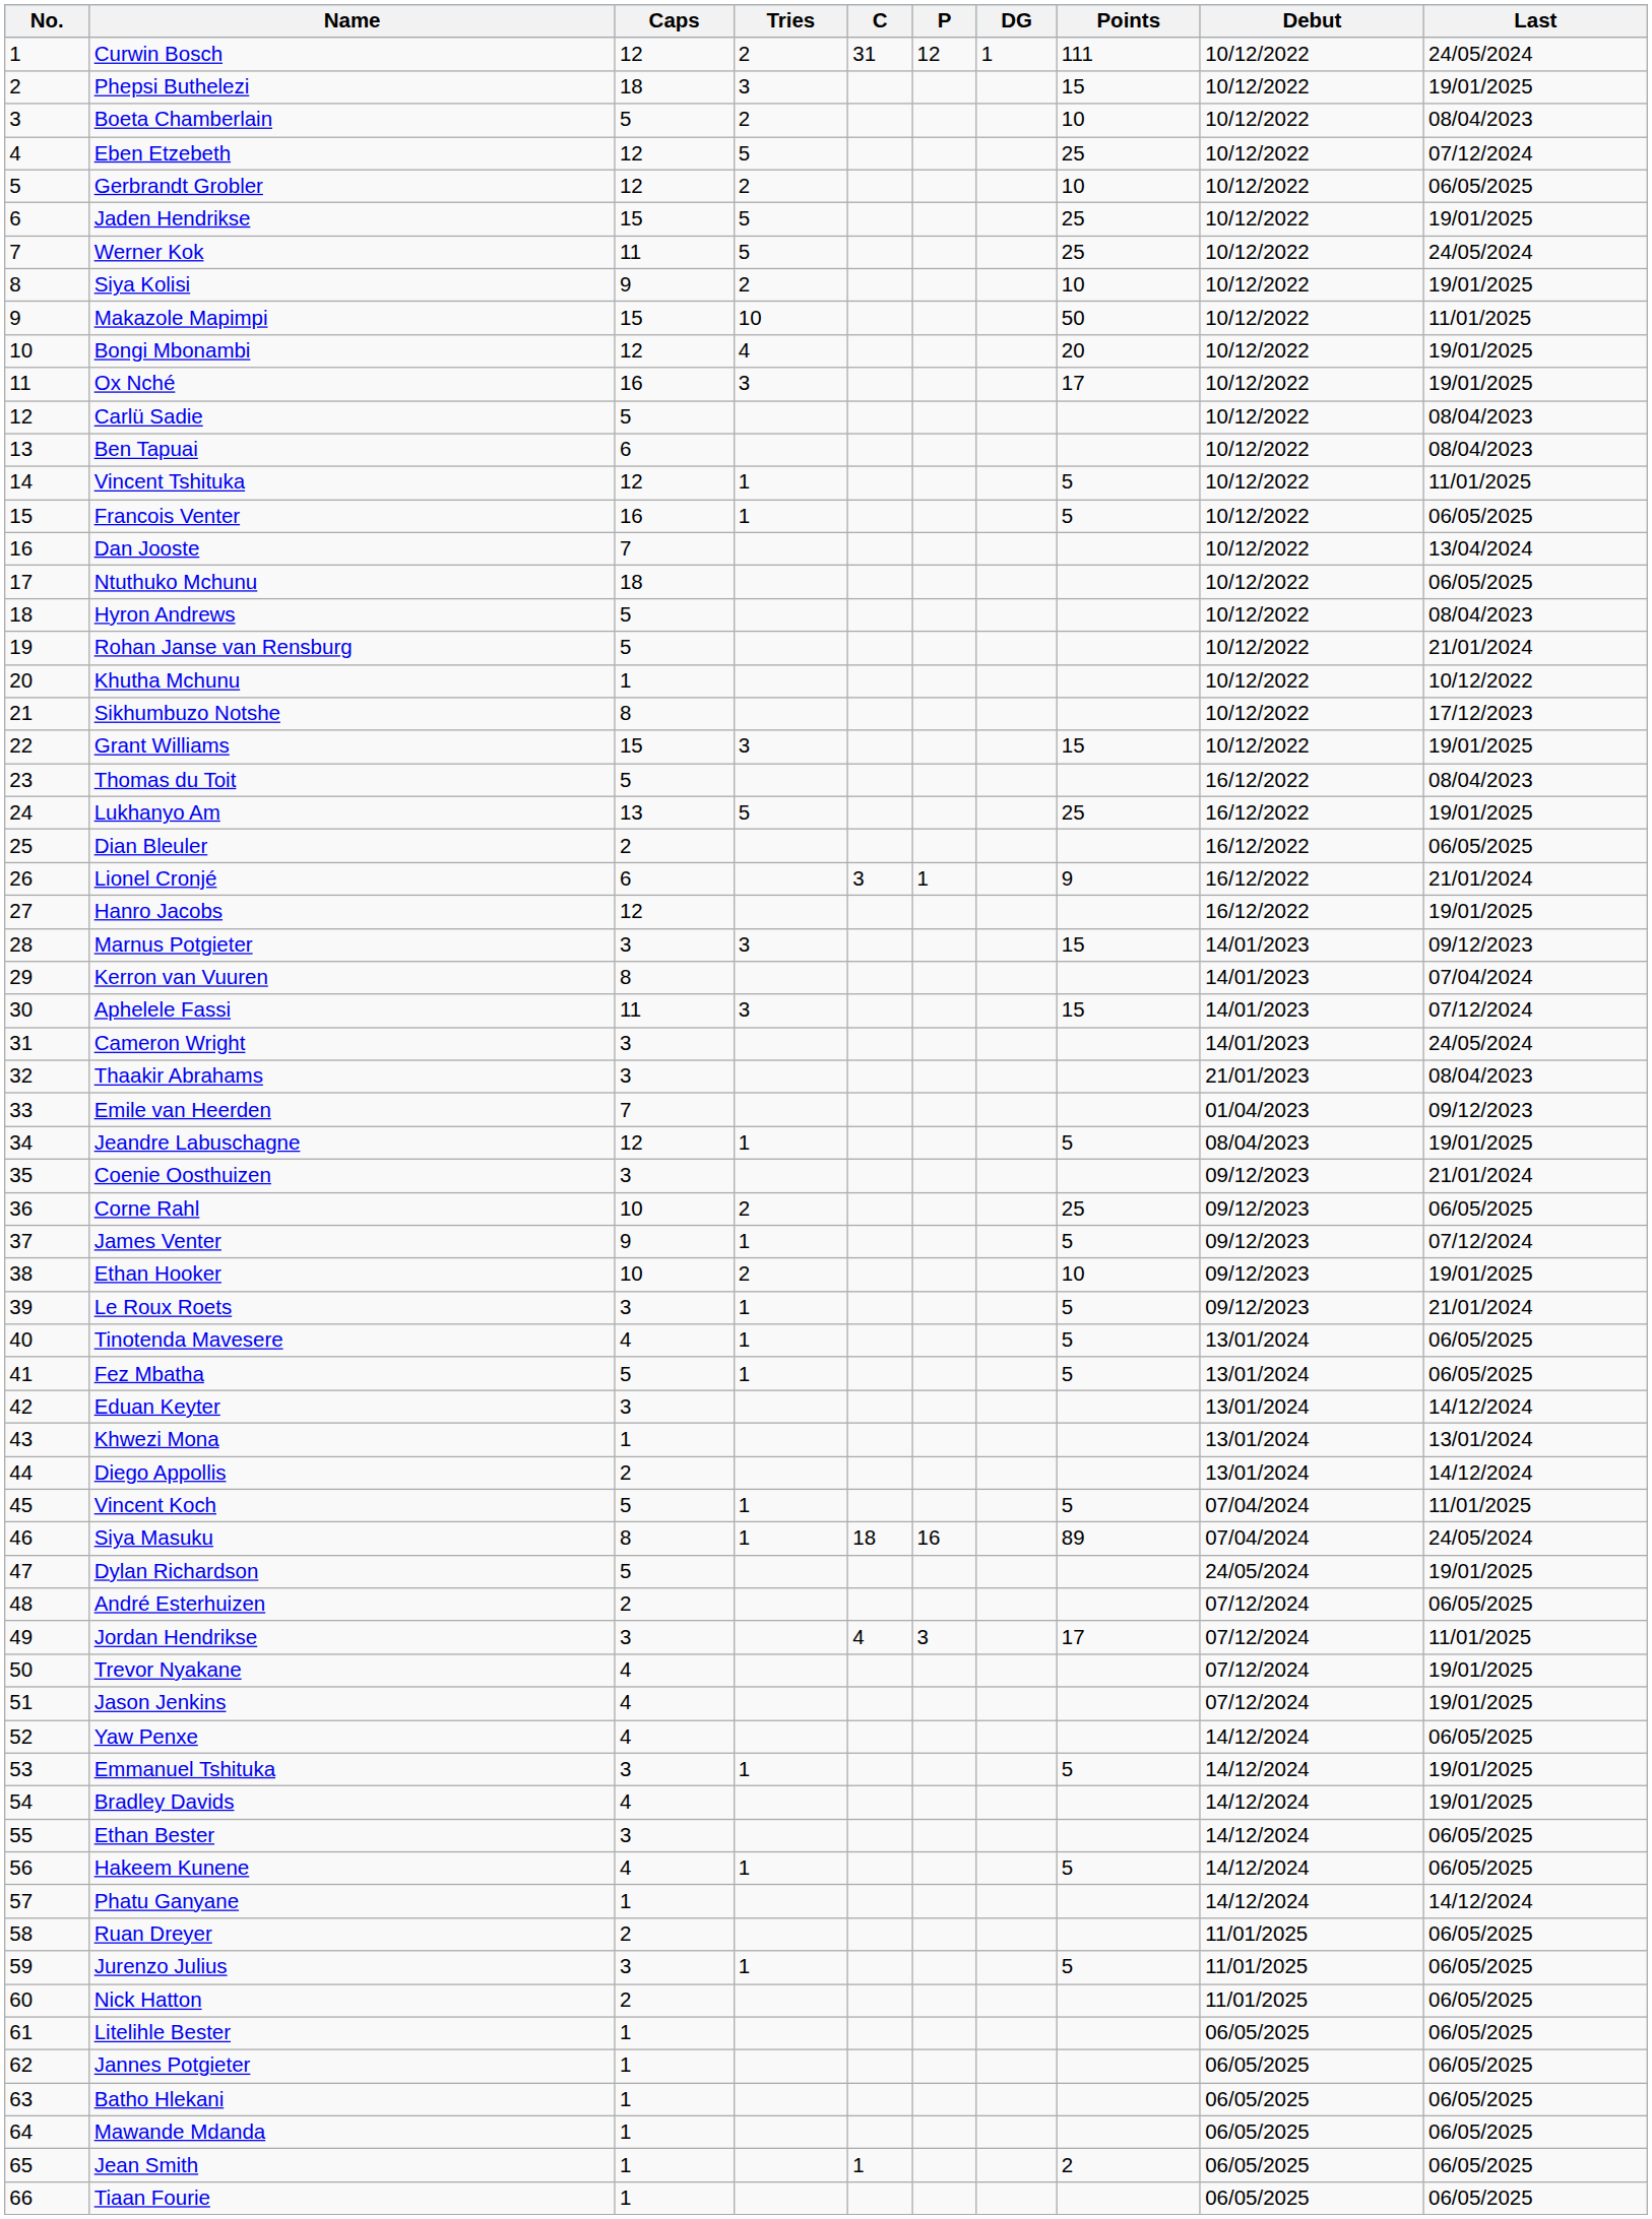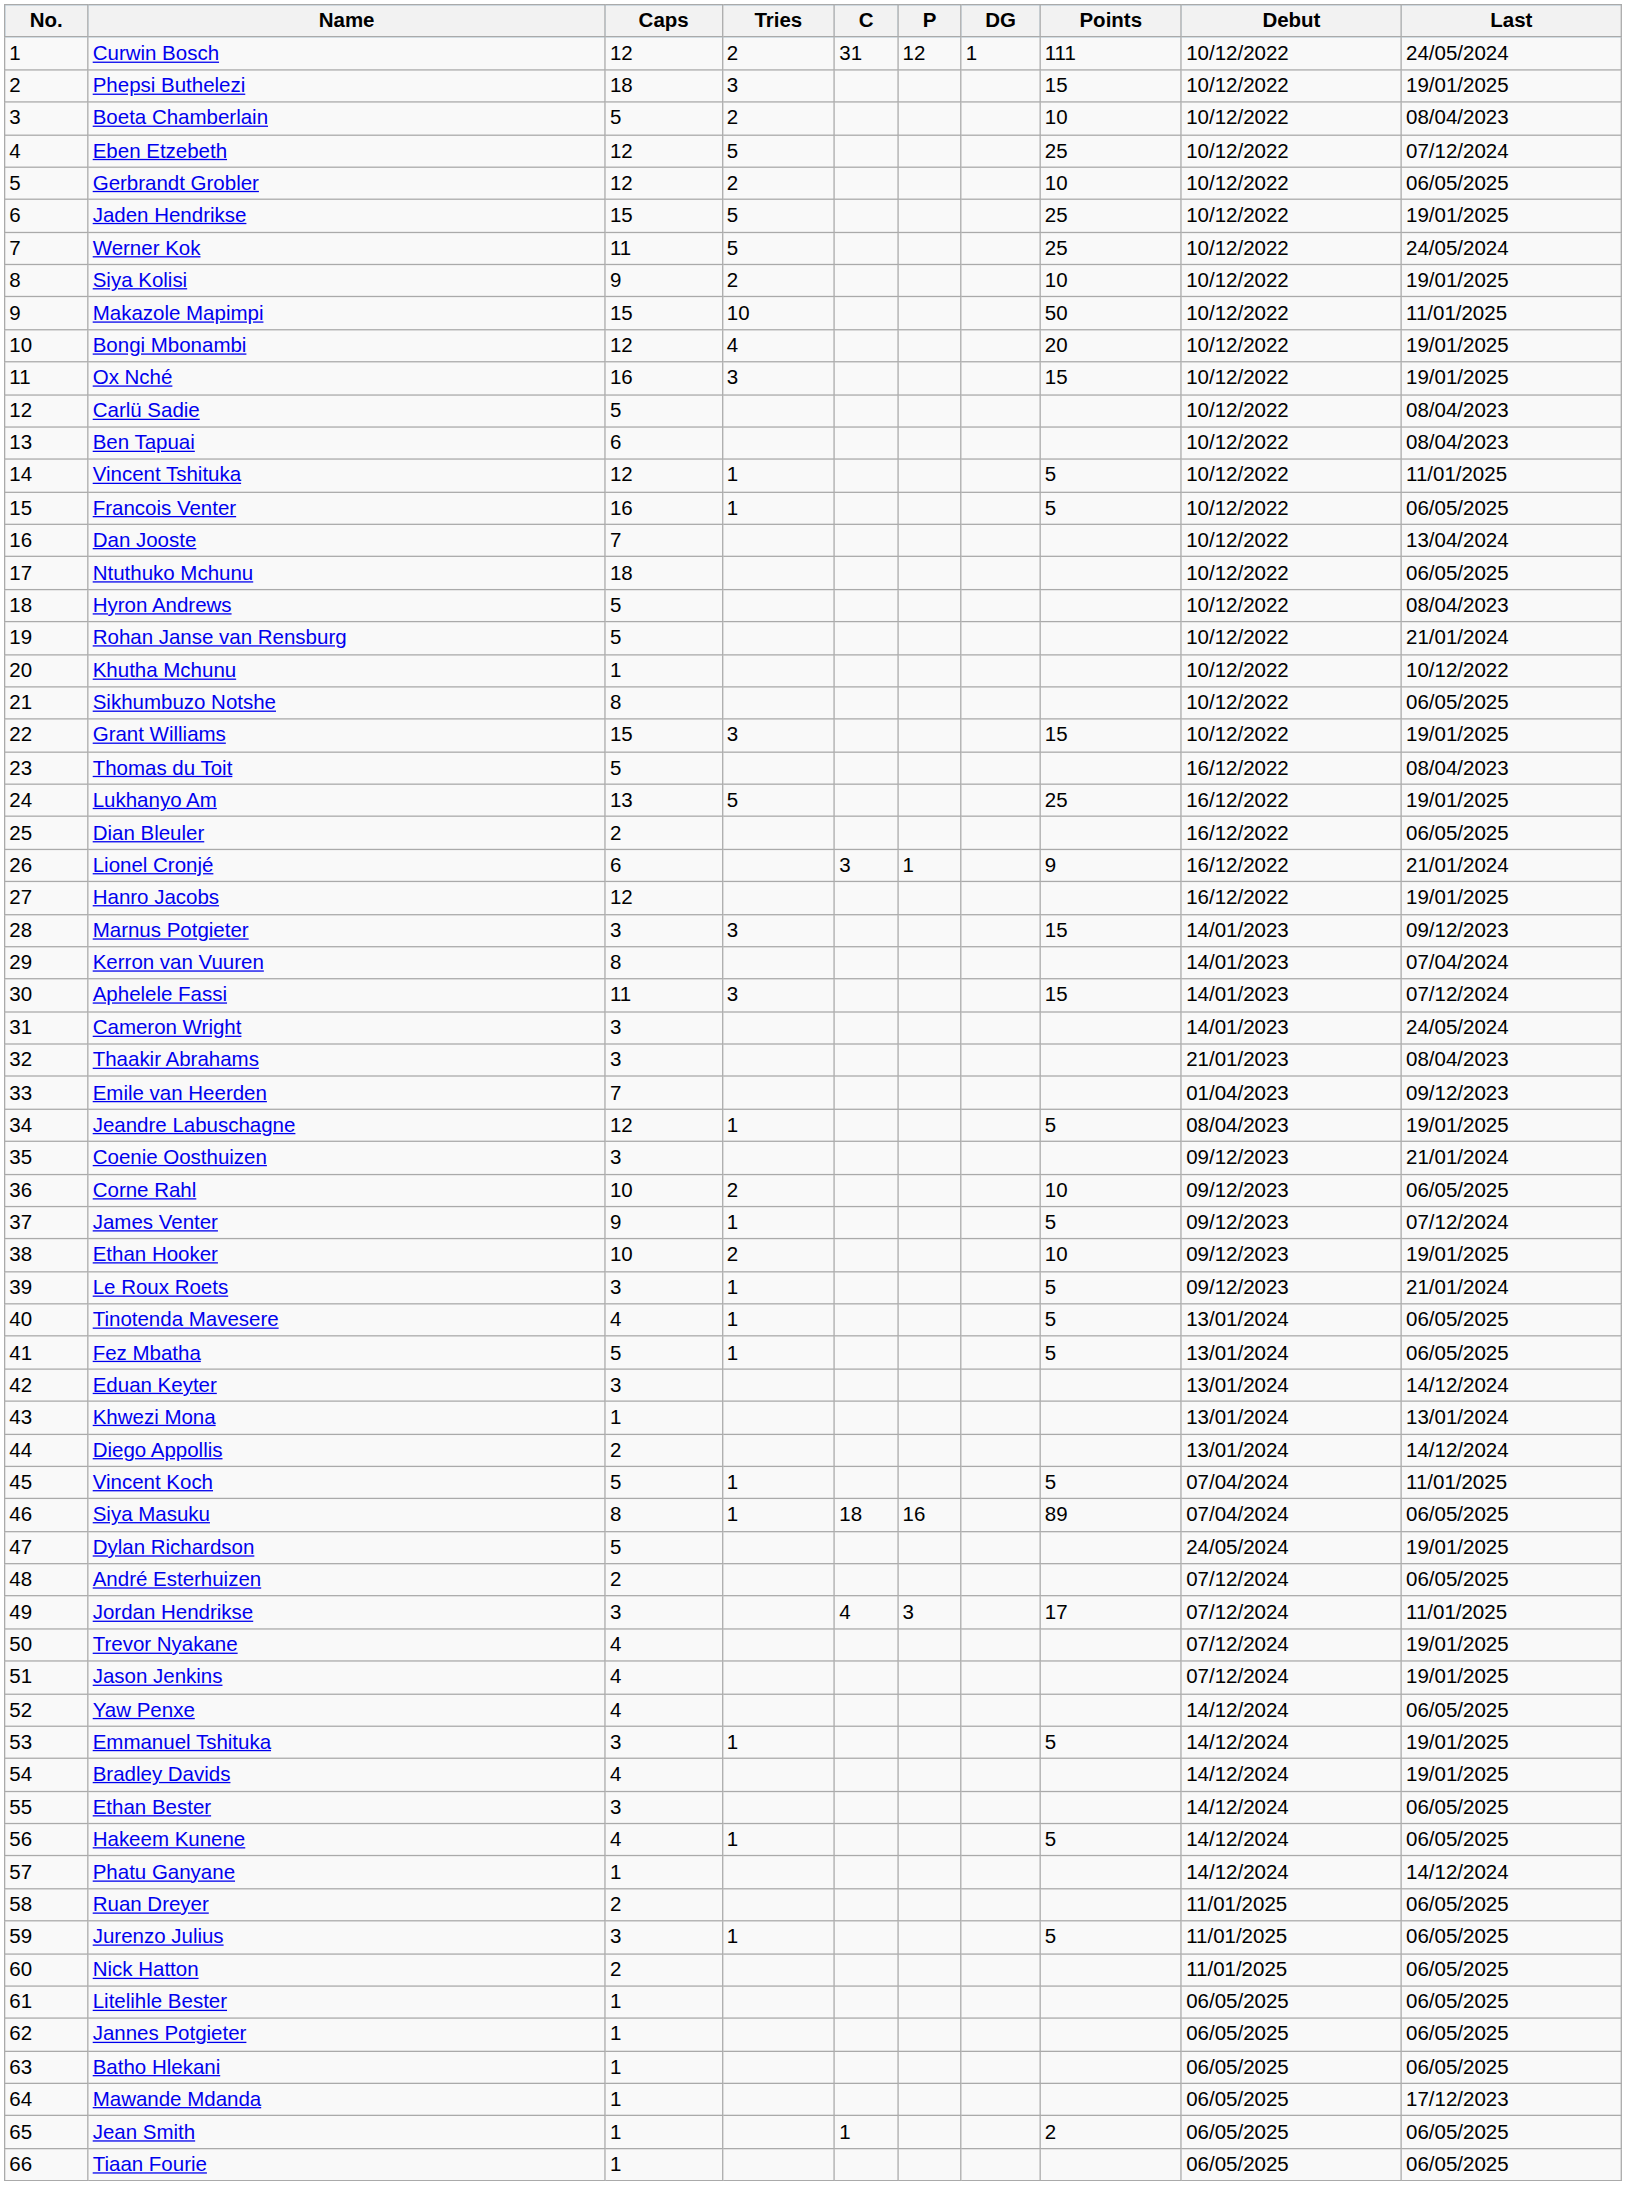Ox Nché | Points: 17 -> 15
Sikhumbuzo Notshe | Last: 17/12/2023 -> 06/05/2025
Corne Rahl | Points: 25 -> 10
Siya Masuku | Last: 24/05/2024 -> 06/05/2025
Mawande Mdanda | Last: 06/05/2025 -> 17/12/2023
